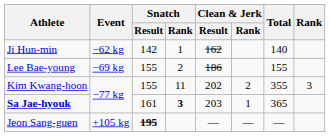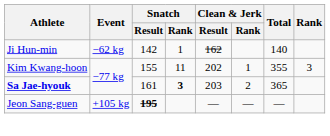- row: Lee Bae-young | −69 kg | 155 | 2 | 186 | 155
Kim Kwang-hoon | Clean & Jerk / Rank: 2 -> 1
Sa Jae-hyouk | Clean & Jerk / Rank: 1 -> 2
